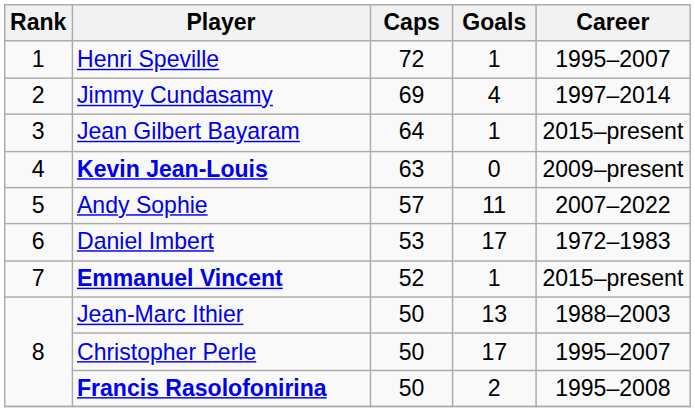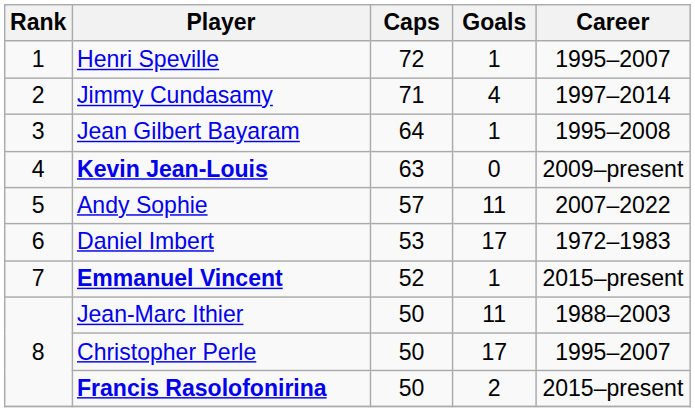Jimmy Cundasamy | Caps: 69 -> 71
Jean Gilbert Bayaram | Career: 2015–present -> 1995–2008
Jean-Marc Ithier | Goals: 13 -> 11
Francis Rasolofonirina | Career: 1995–2008 -> 2015–present
